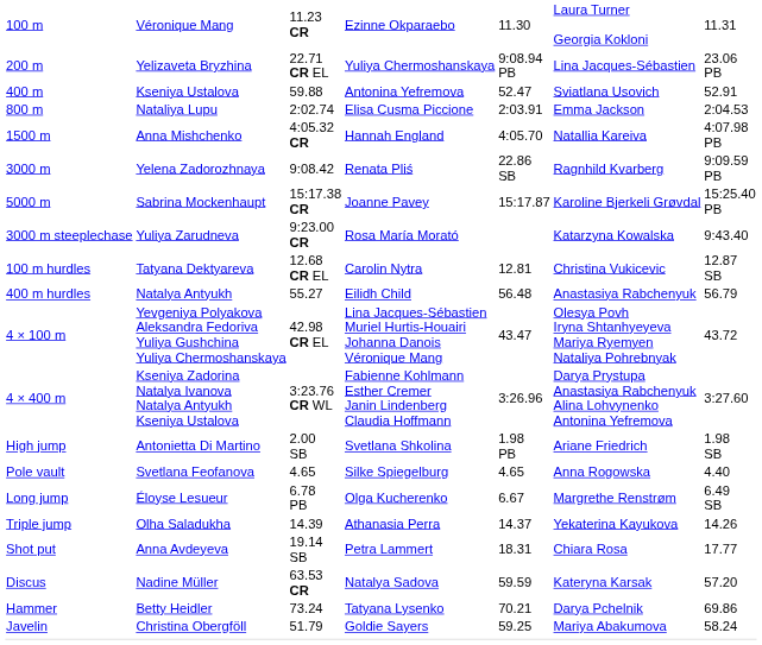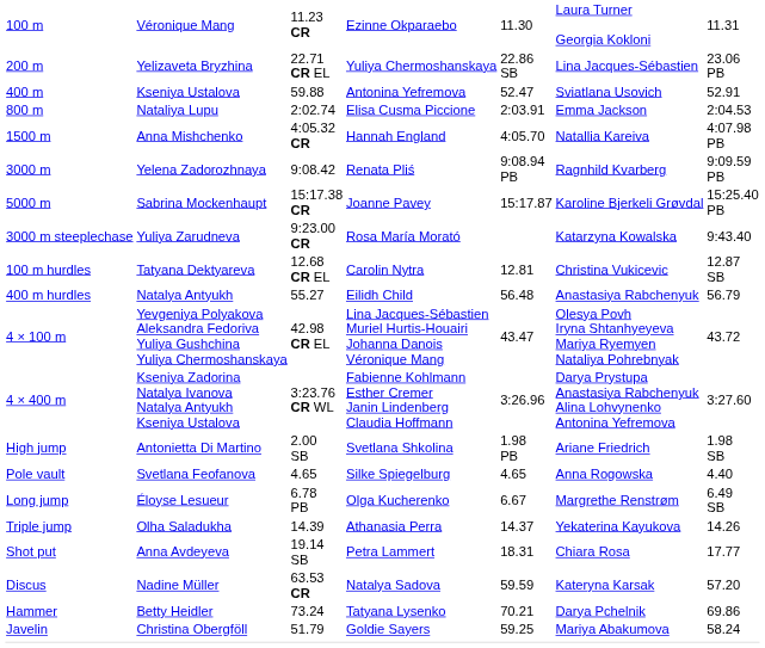200 m | column 5: 9:08.94 PB -> 22.86 SB
3000 m | column 5: 22.86 SB -> 9:08.94 PB
